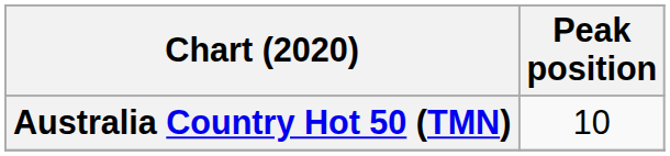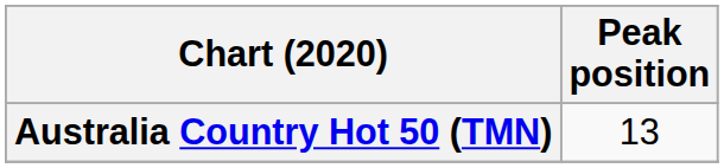Australia Country Hot 50 (TMN) | Peak position: 10 -> 13
